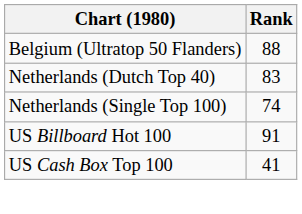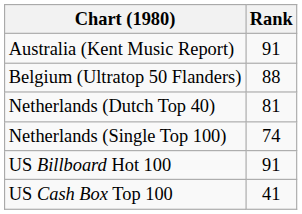+ row: Australia (Kent Music Report) | 91
Netherlands (Dutch Top 40) | Rank: 83 -> 81
